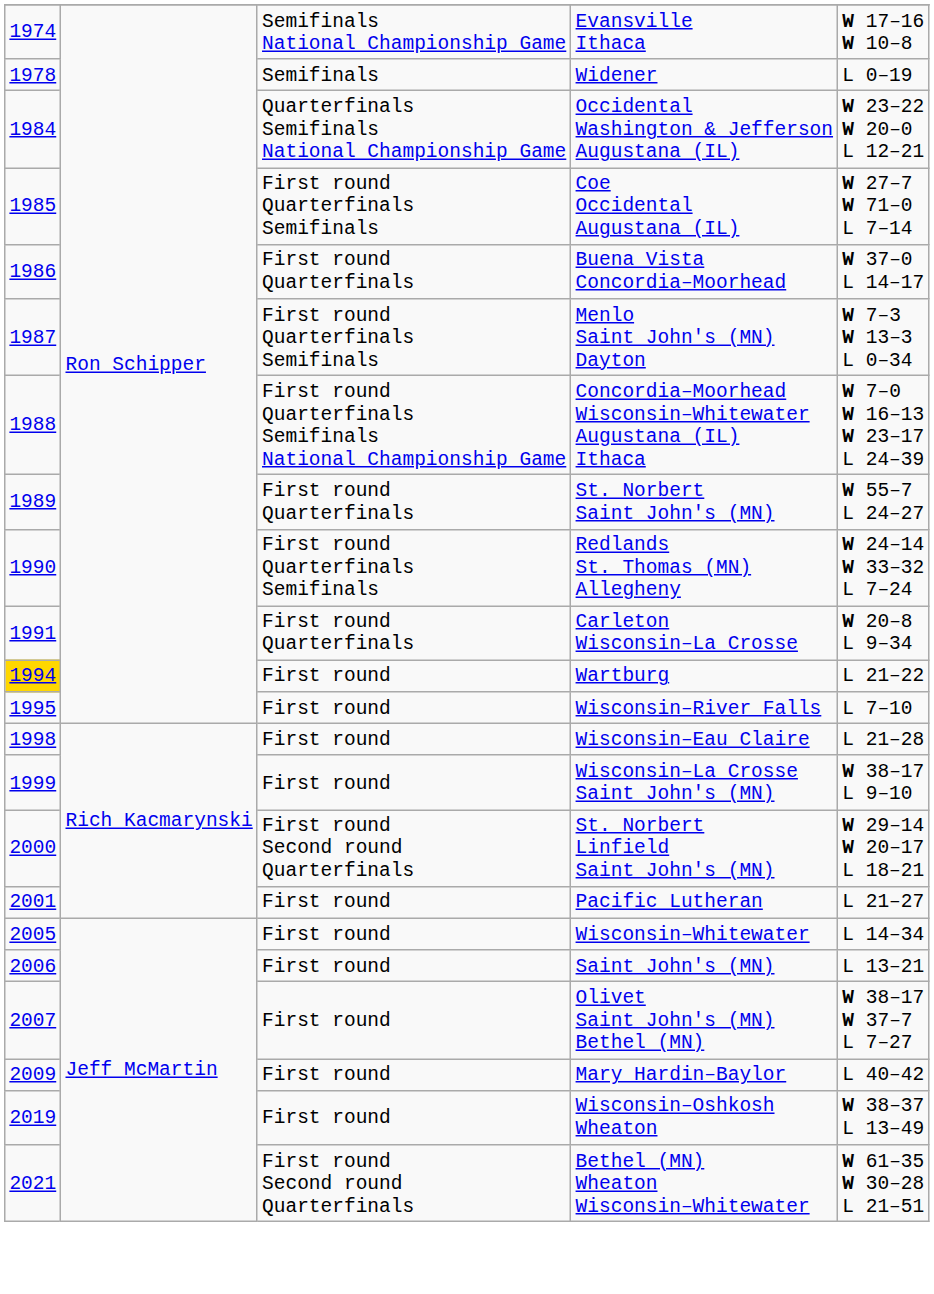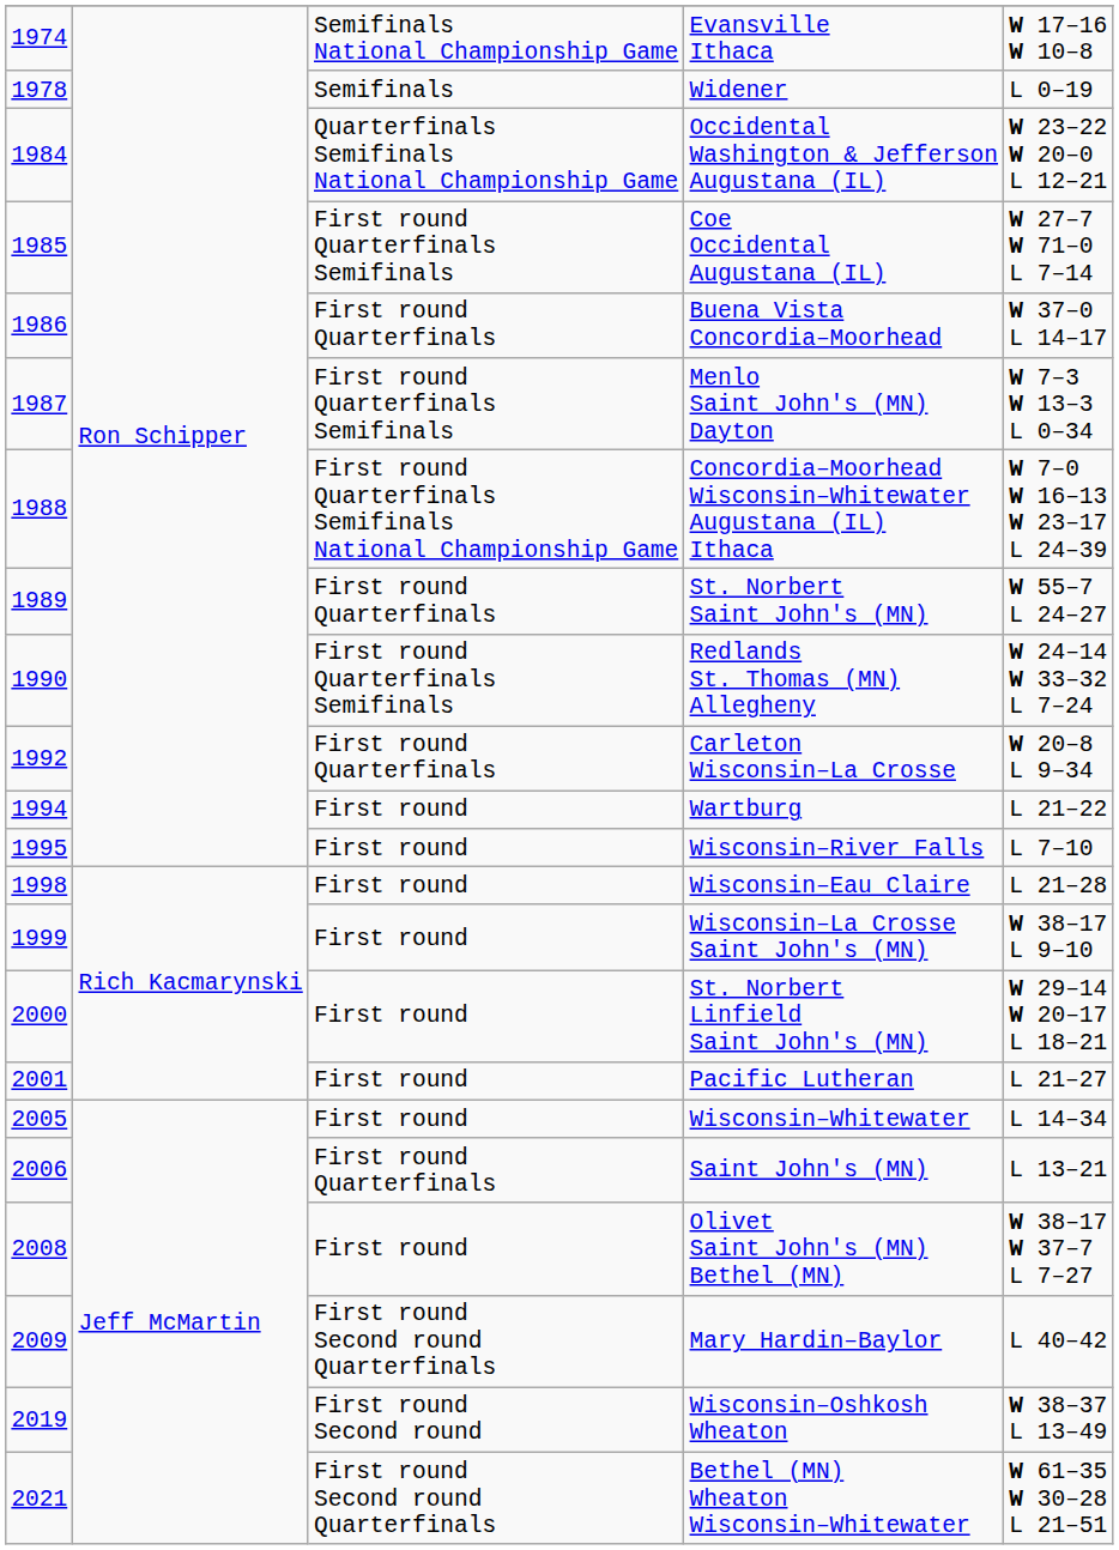Carleton Wisconsin–La Crosse | column 1: 1991 -> 1992
Wartburg | column 1: gold background -> no background
St. Norbert Linfield Saint John's (MN) | column 3: First round Second round Quarterfinals -> First round
Saint John's (MN) | column 3: First round -> First round Quarterfinals
Olivet Saint John's (MN) Bethel (MN) | column 1: 2007 -> 2008
Mary Hardin–Baylor | column 3: First round -> First round Second round Quarterfinals
Wisconsin–Oshkosh Wheaton | column 3: First round -> First round Second round
